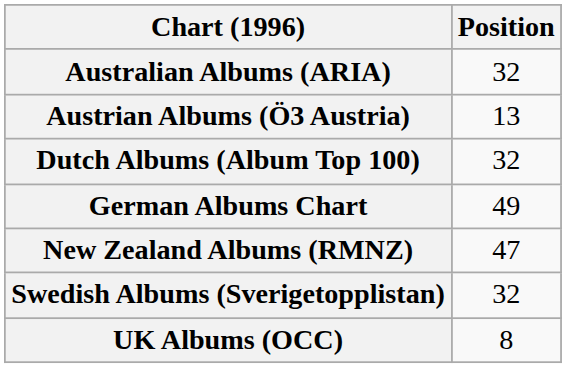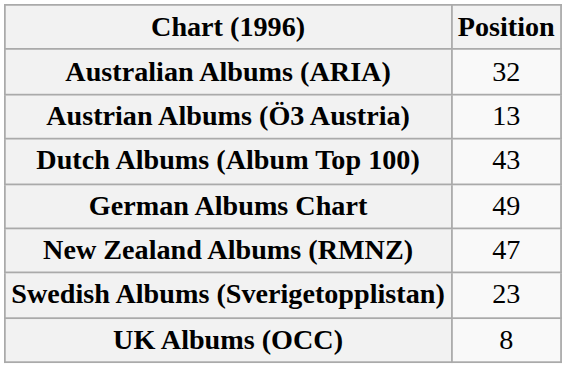Dutch Albums (Album Top 100) | Position: 32 -> 43
Swedish Albums (Sverigetopplistan) | Position: 32 -> 23
